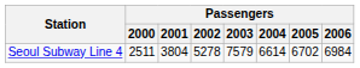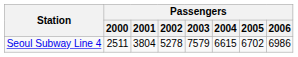Seoul Subway Line 4 | Passengers / 2004: 6614 -> 6615
Seoul Subway Line 4 | Passengers / 2006: 6984 -> 6986
